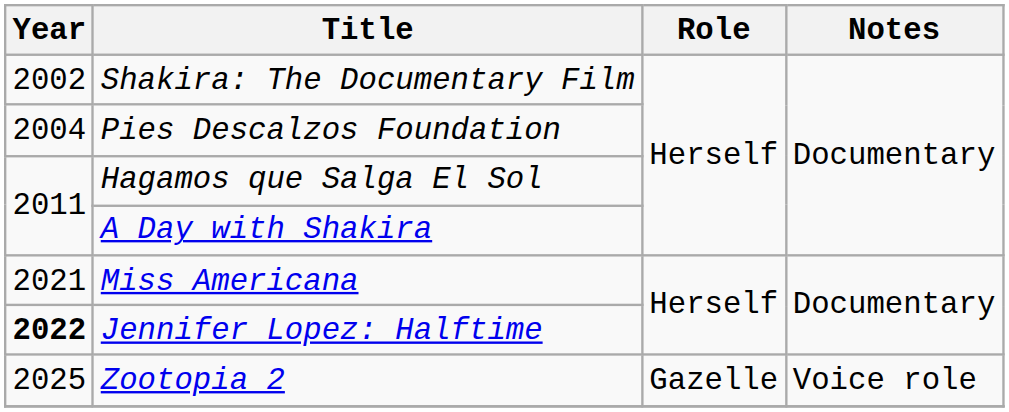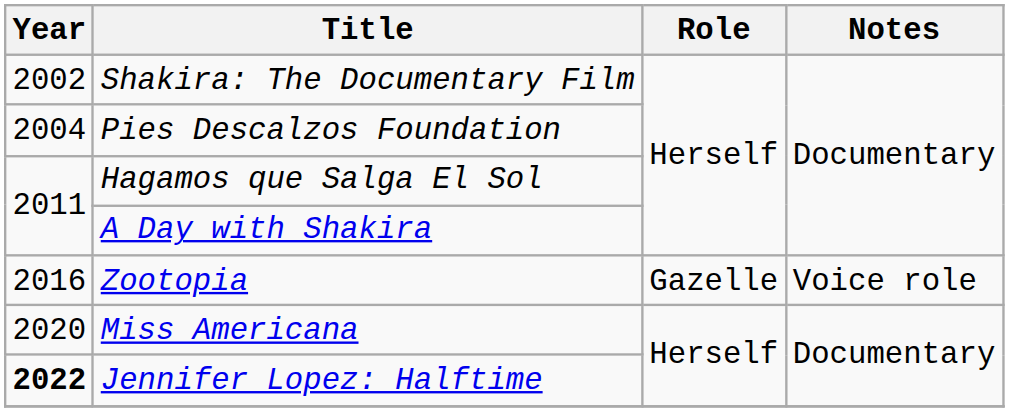+ row: 2016 | Zootopia | Gazelle | Voice role
Miss Americana | Year: 2021 -> 2020
- row: 2025 | Zootopia 2 | Gazelle | Voice role
